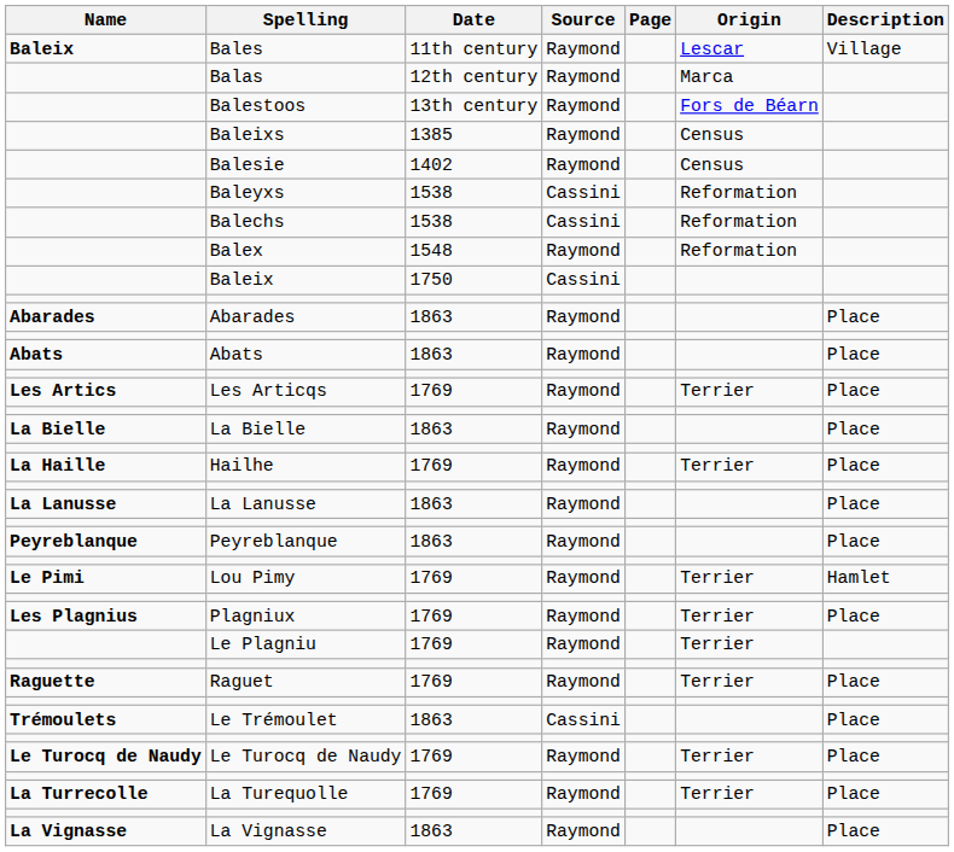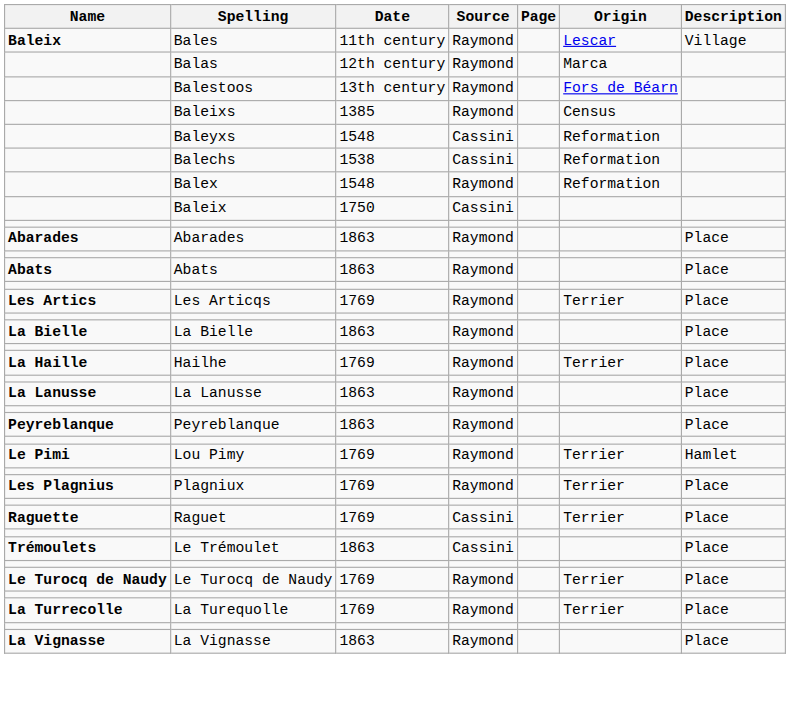- row: Balesie | 1402 | Raymond | Census
Baleyxs | Date: 1538 -> 1548
- row: Le Plagniu | 1769 | Raymond | Terrier
Raguet | Source: Raymond -> Cassini
